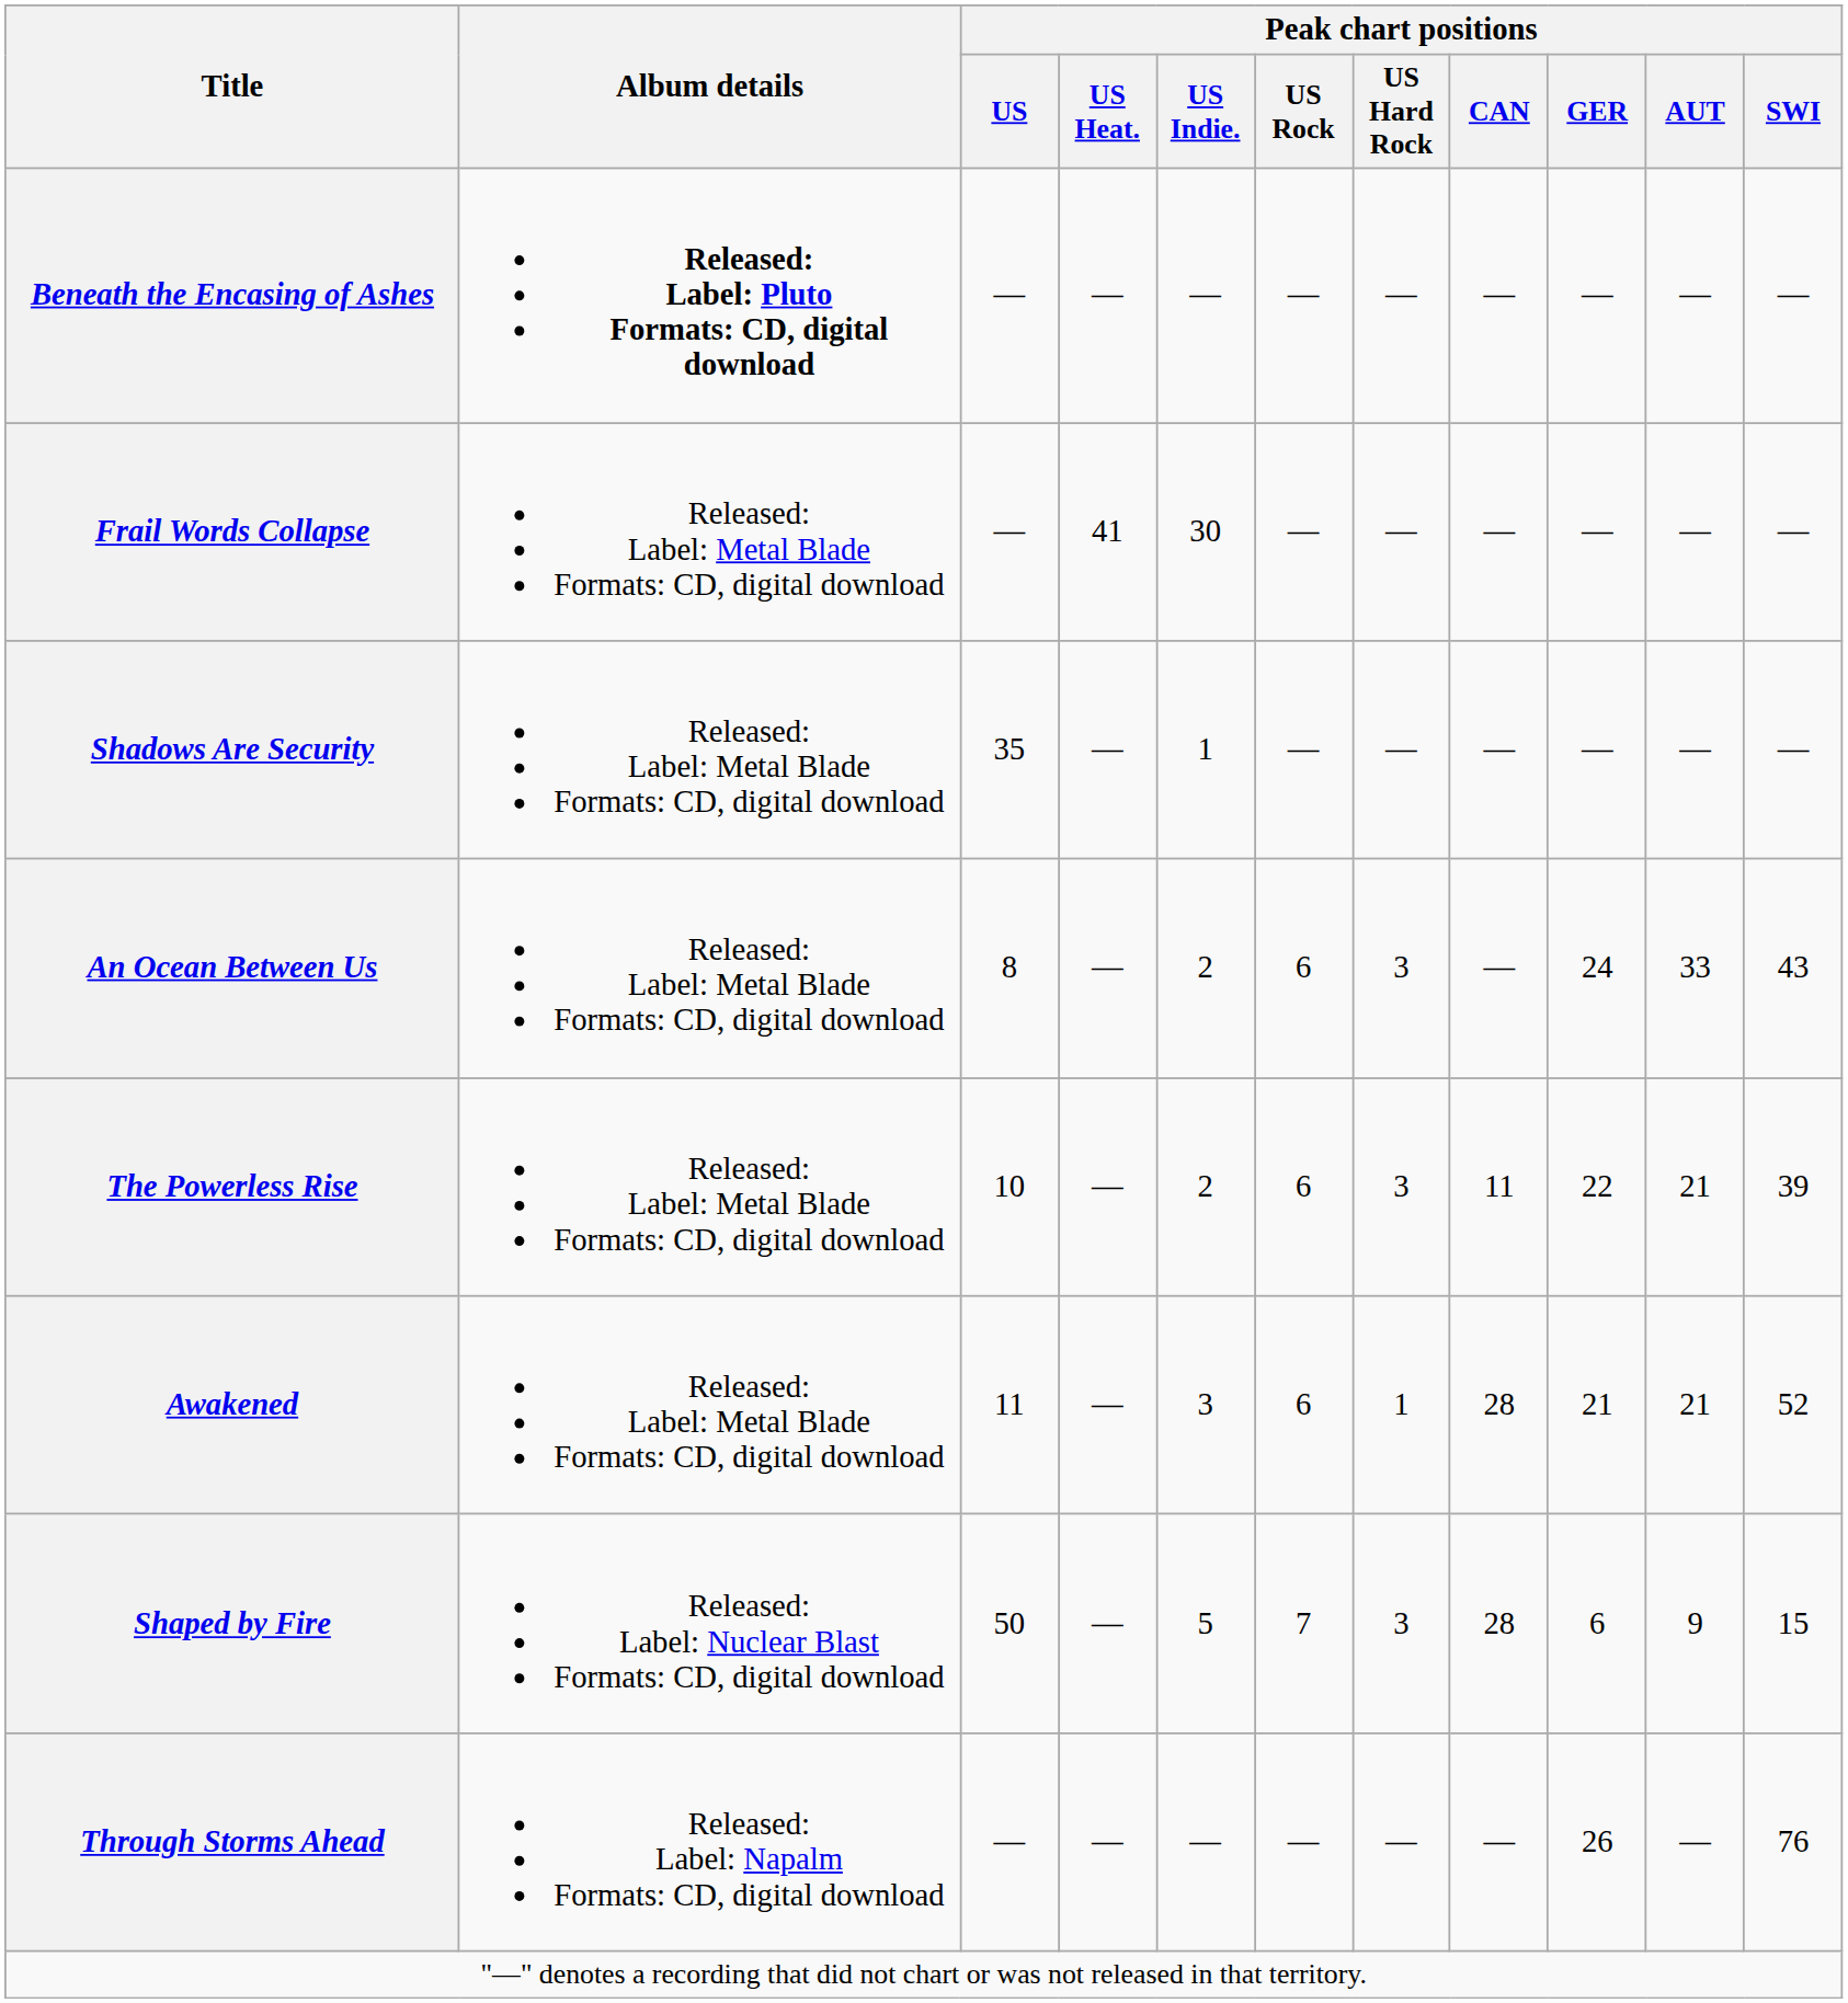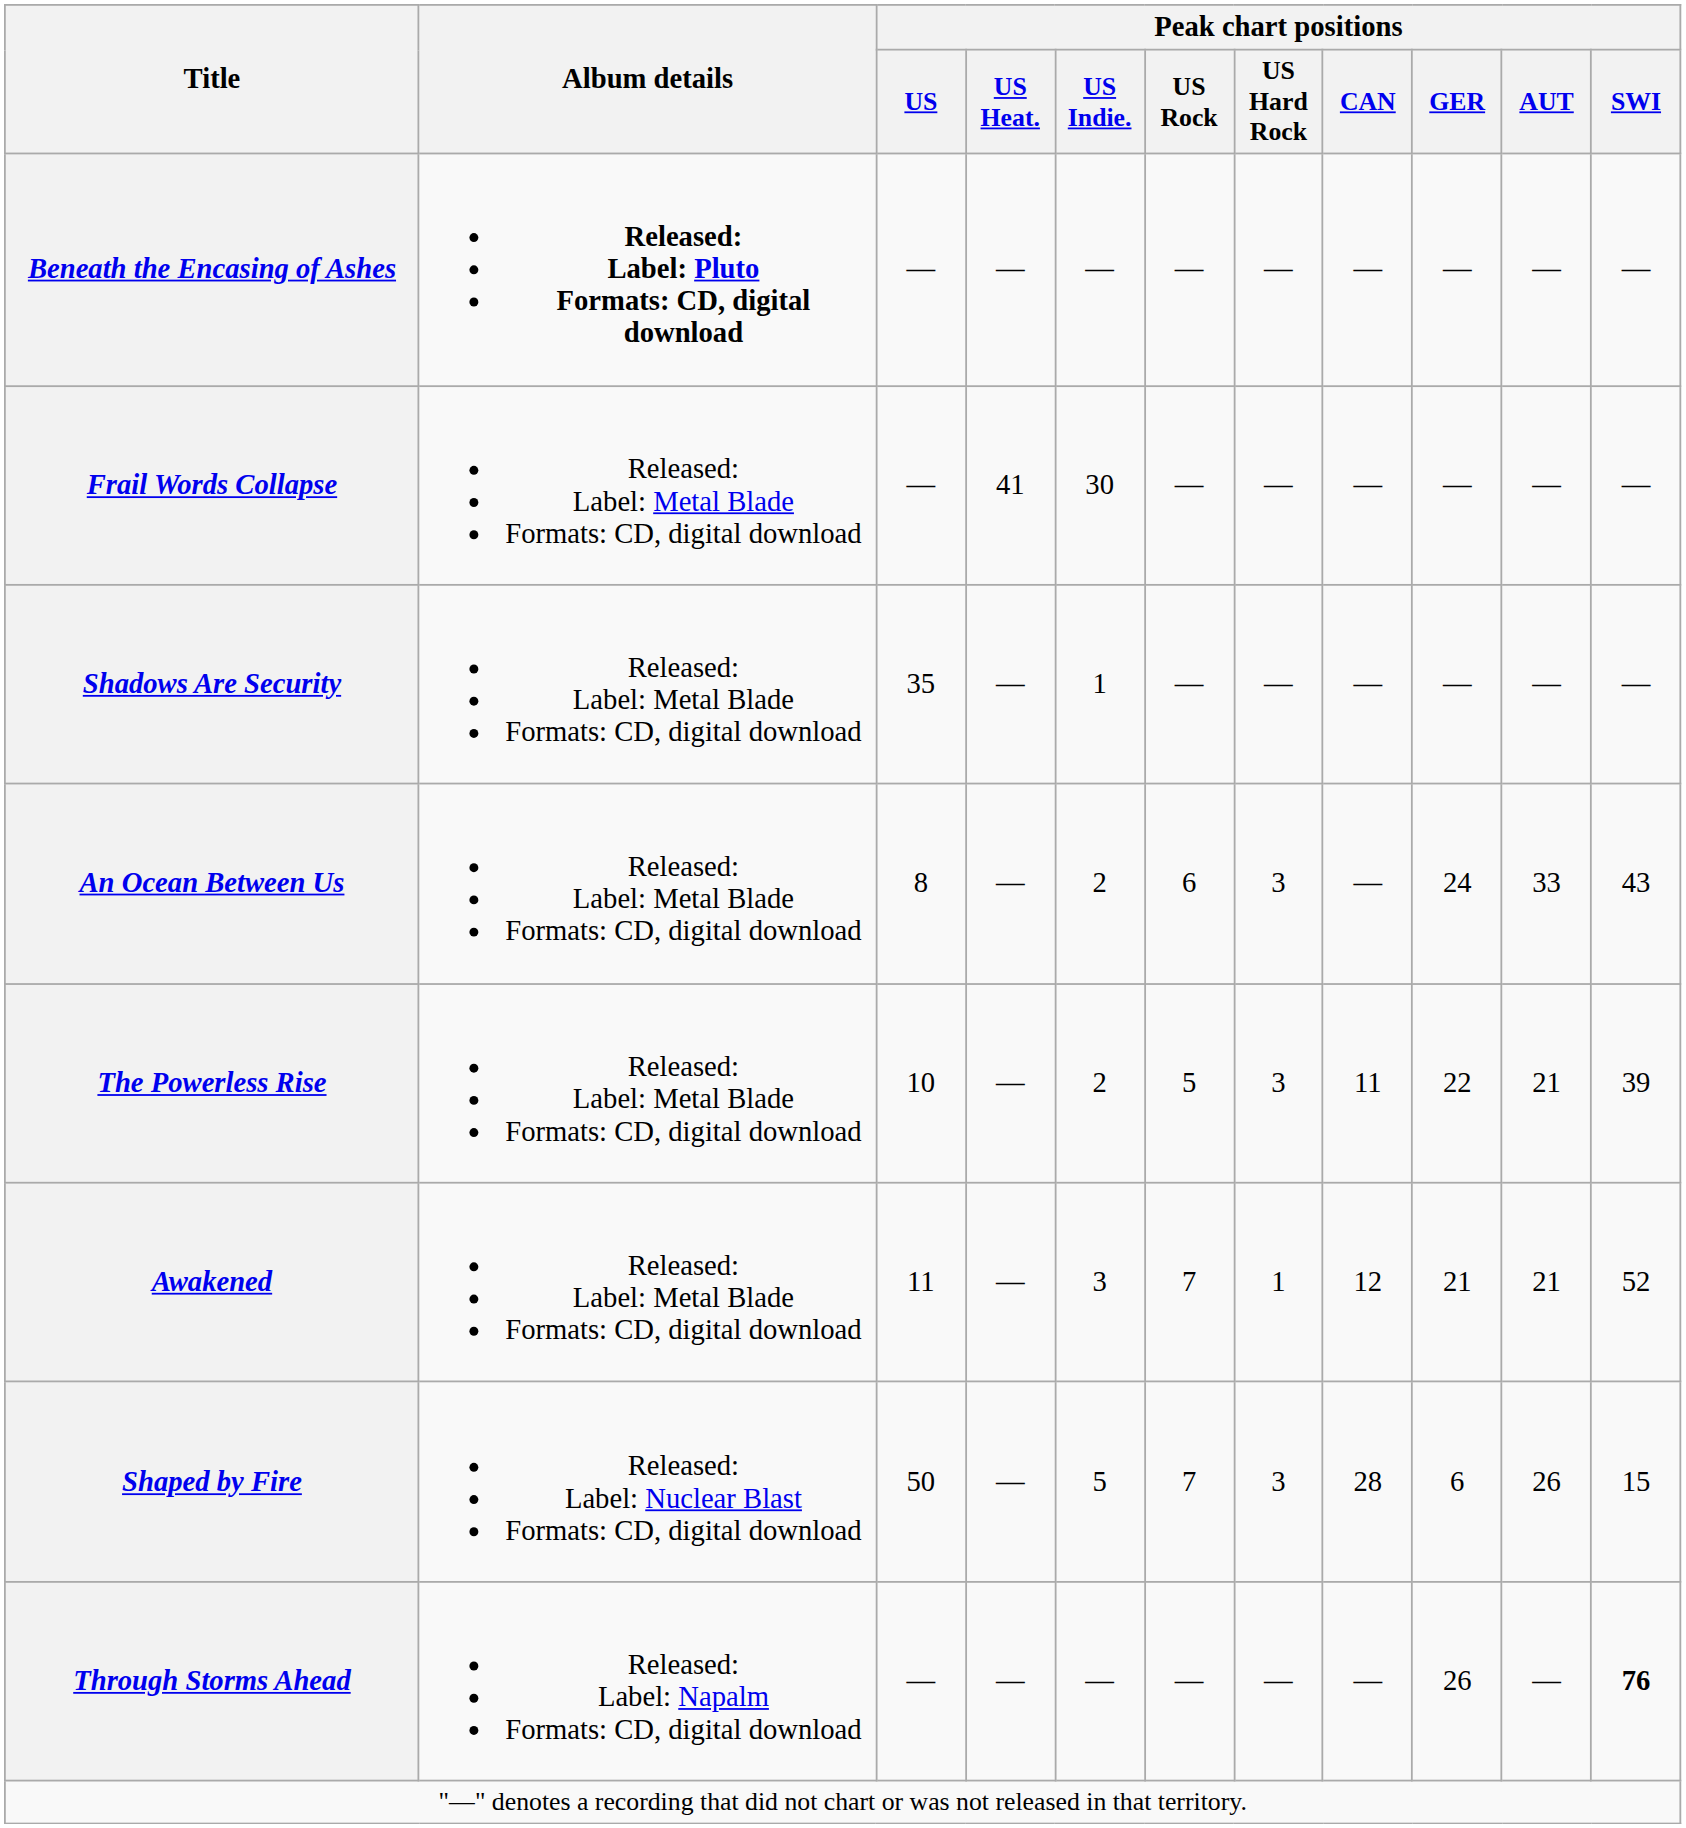The Powerless Rise | Peak chart positions / US Rock: 6 -> 5
Awakened | Peak chart positions / US Rock: 6 -> 7
Awakened | Peak chart positions / CAN: 28 -> 12
Shaped by Fire | Peak chart positions / AUT: 9 -> 26
Through Storms Ahead | Peak chart positions / SWI: normal -> bold
